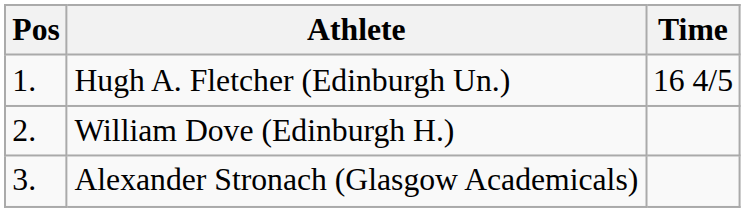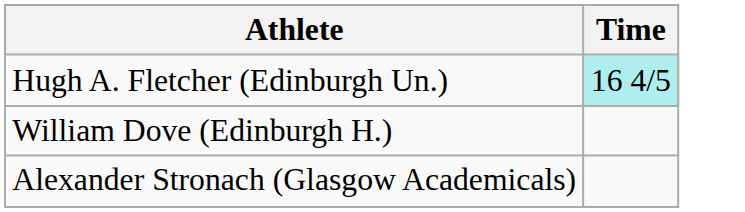- column: Pos | 1. | 2. | 3.
Hugh A. Fletcher (Edinburgh Un.) | Time: no background -> paleturquoise background
